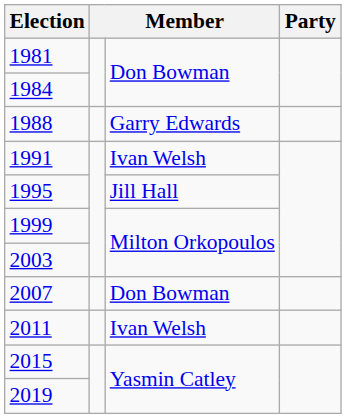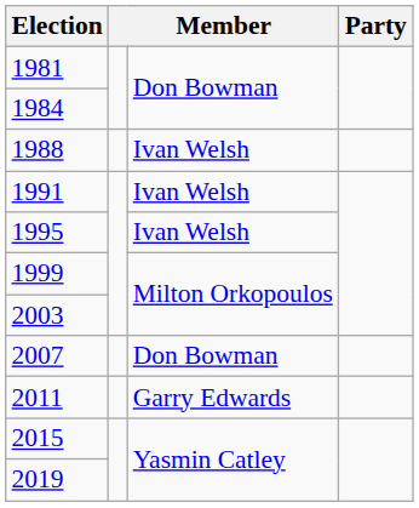1988 | column 3: Garry Edwards -> Ivan Welsh
1995 | column 3: Jill Hall -> Ivan Welsh
2011 | column 3: Ivan Welsh -> Garry Edwards
